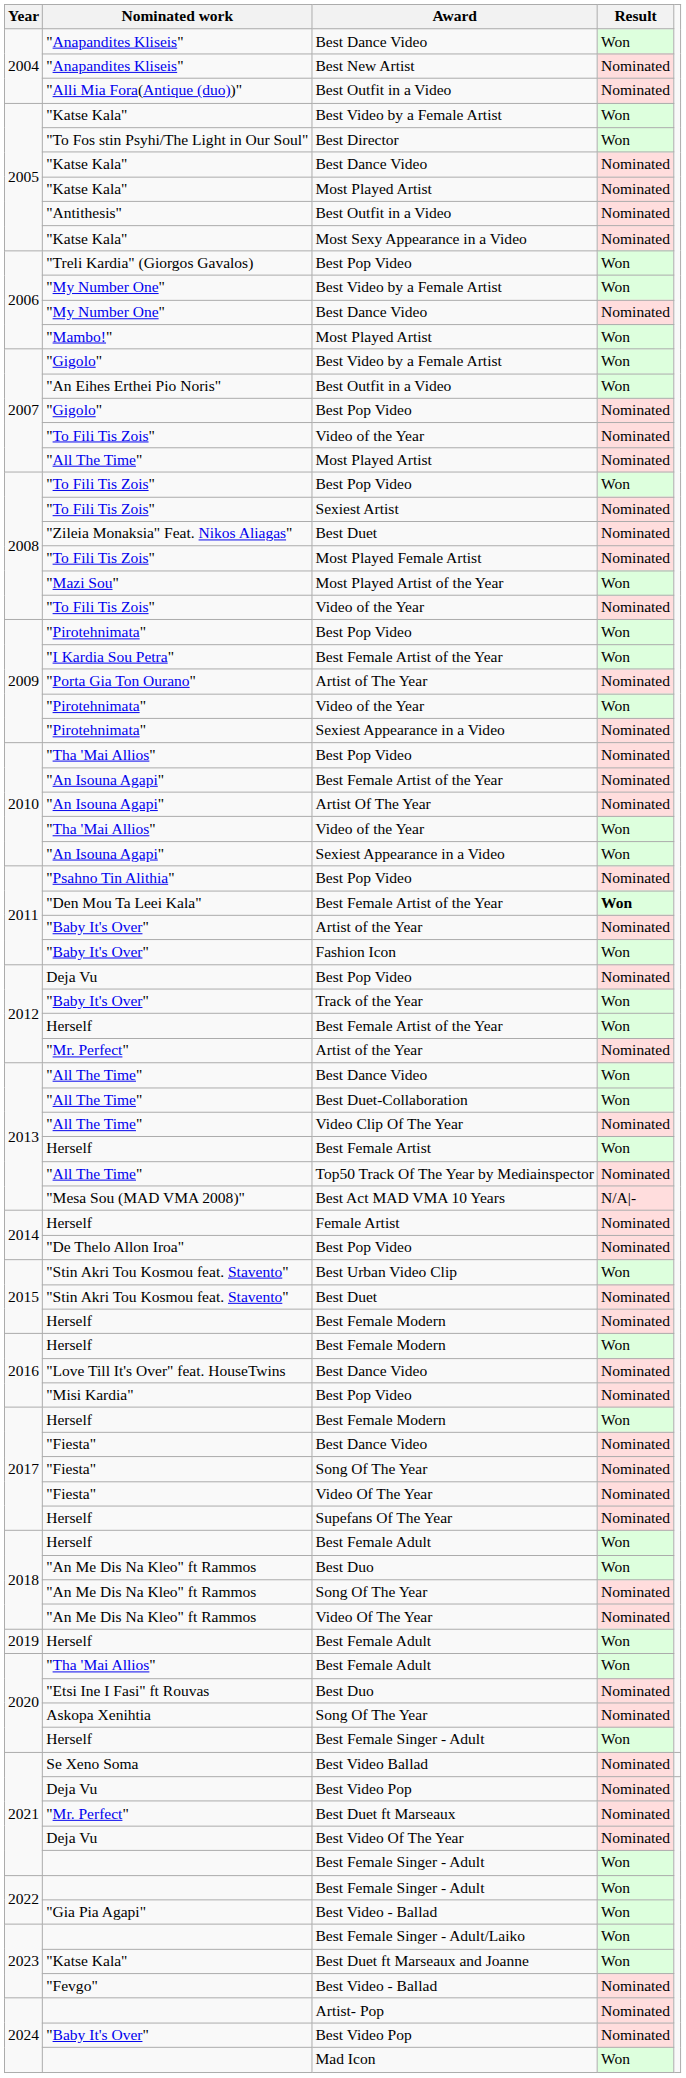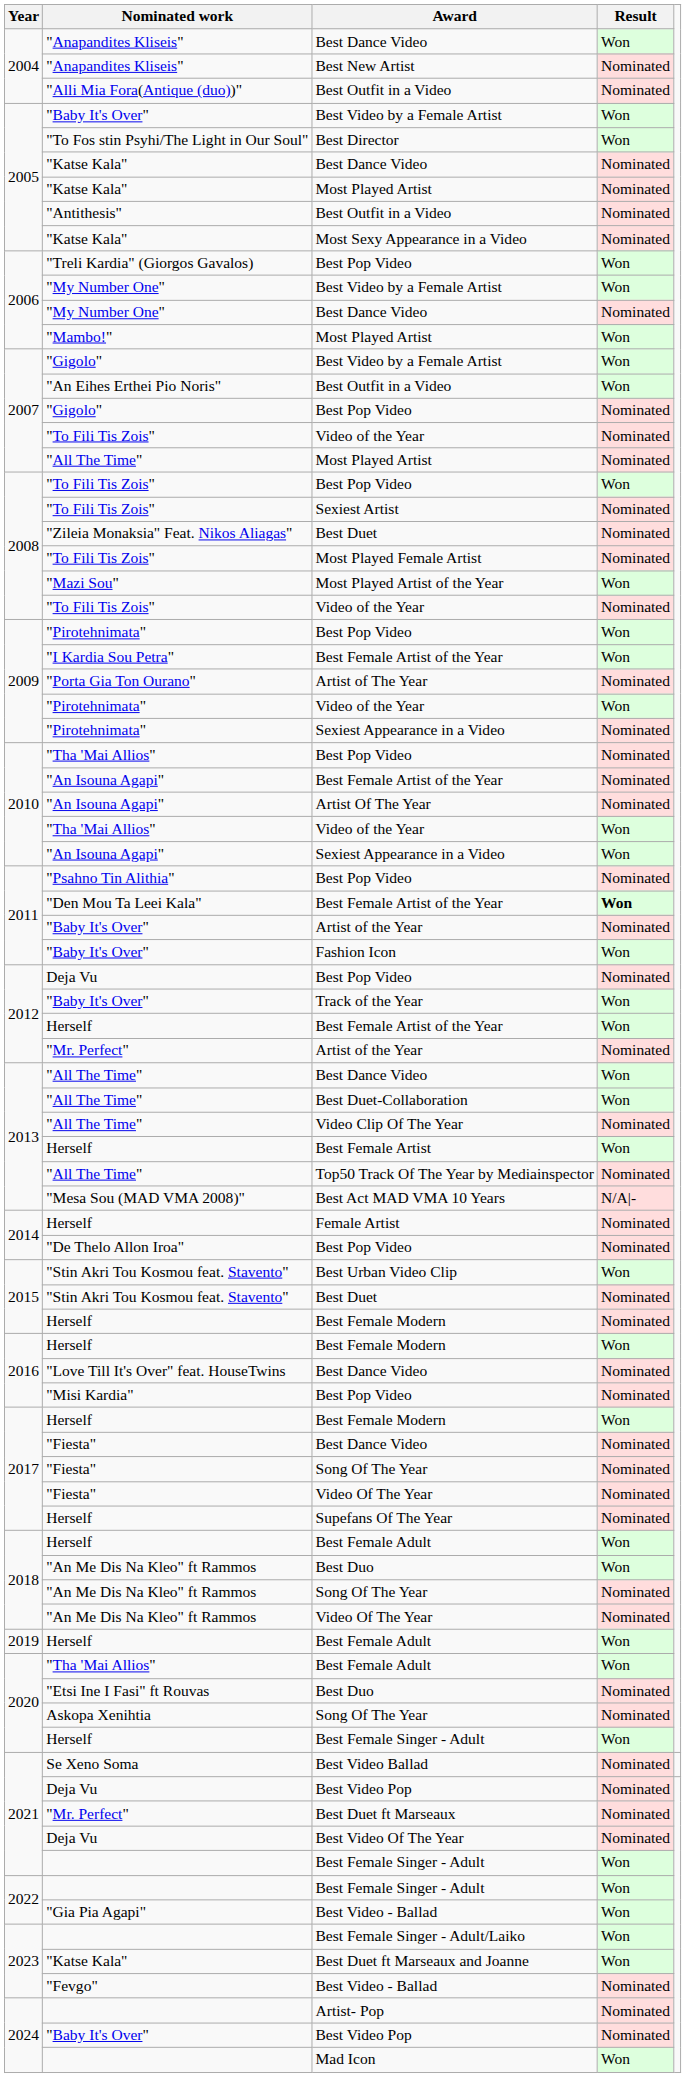2005 / Best Video by a Female Artist | Nominated work: "Katse Kala" -> "Baby It's Over"
